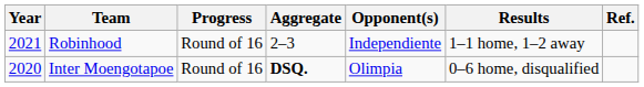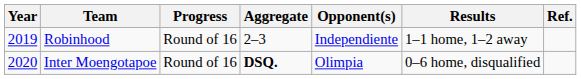Robinhood | Year: 2021 -> 2019
